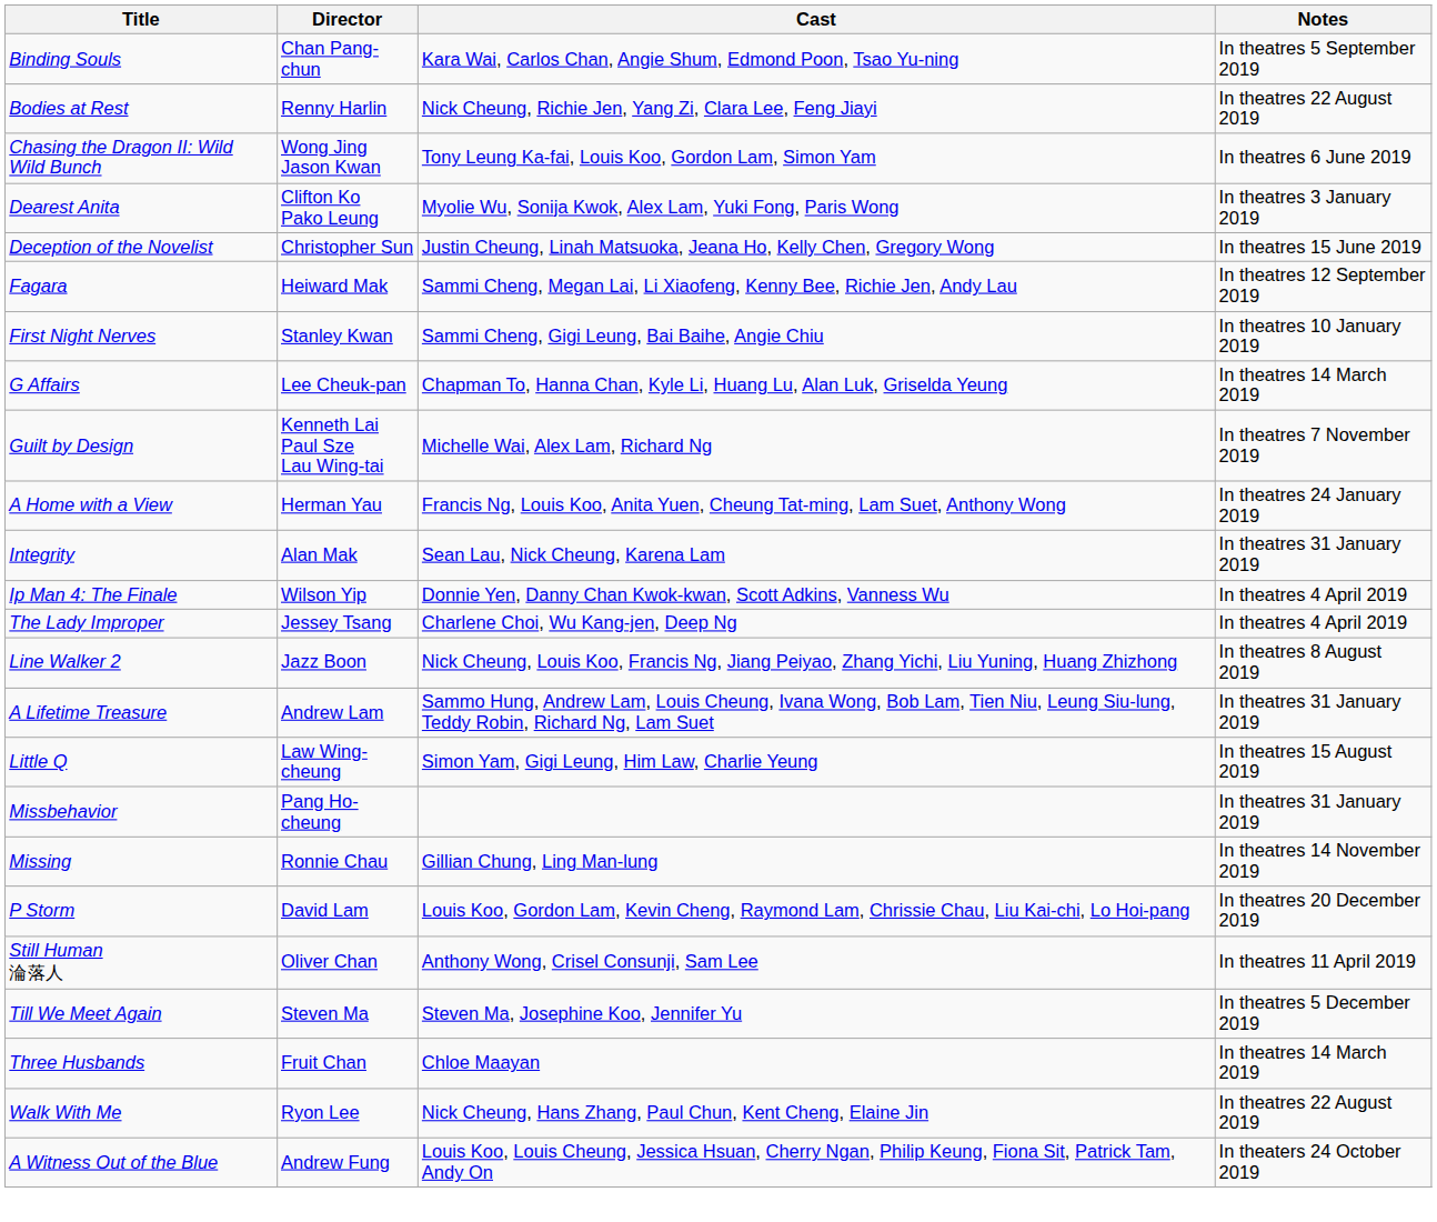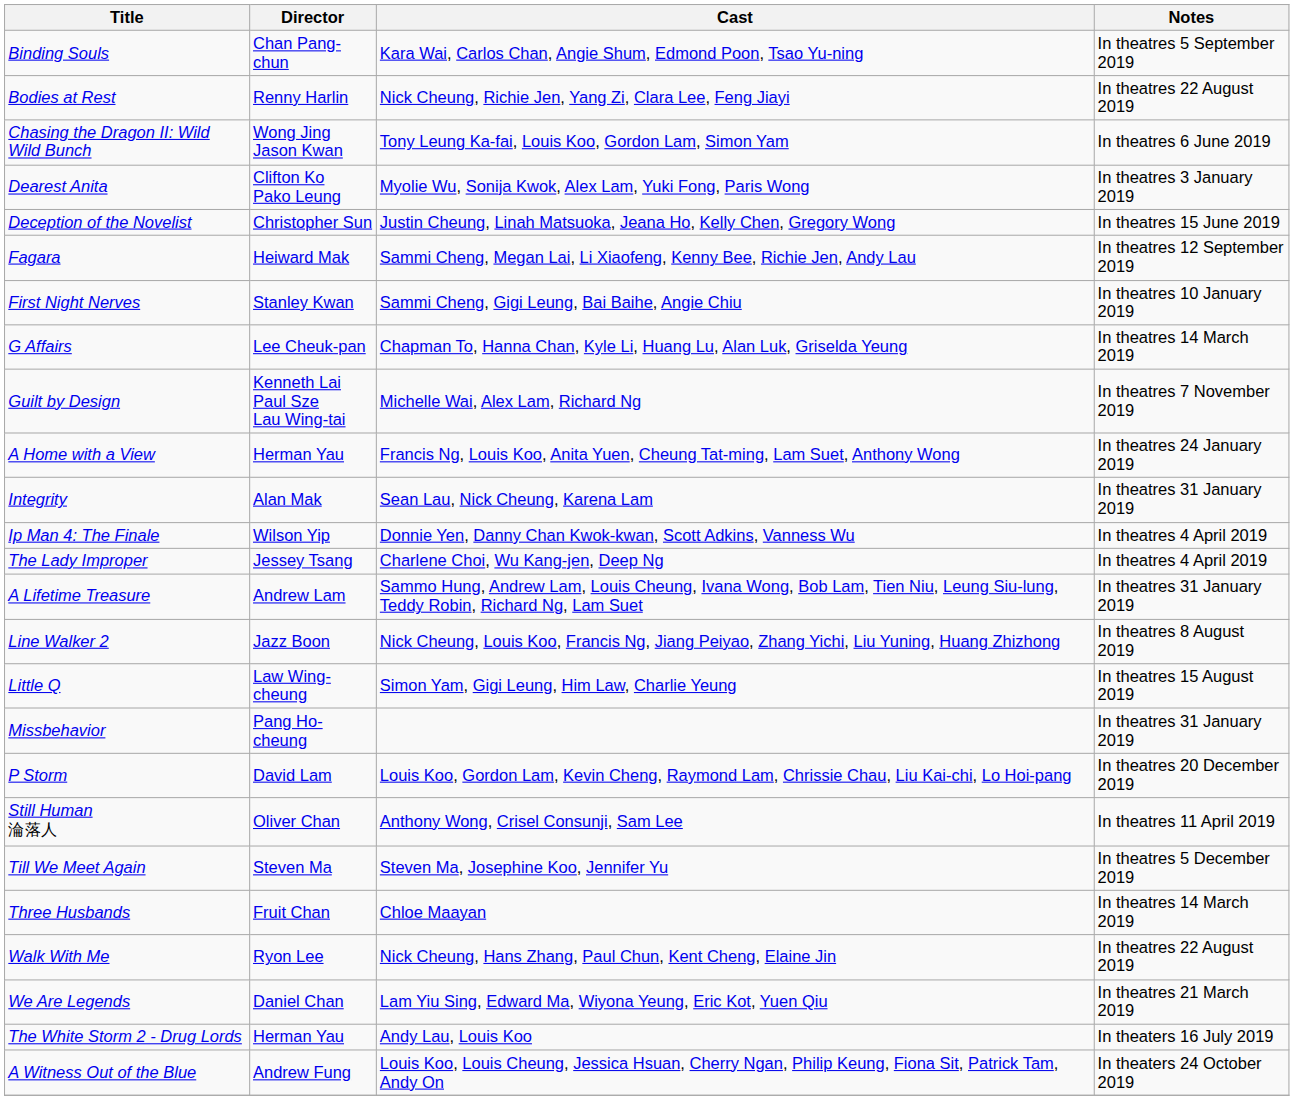rows swapped: A Lifetime Treasure <-> Line Walker 2
- row: Missing | Ronnie Chau | Gillian Chung, Ling Man-lung | In theatres 14 November 2019
+ row: We Are Legends | Daniel Chan | Lam Yiu Sing, Edward Ma, Wiyona Yeung, Eric Kot, Yuen Qiu | In theatres 21 March 2019
+ row: The White Storm 2 - Drug Lords | Herman Yau | Andy Lau, Louis Koo | In theaters 16 July 2019
